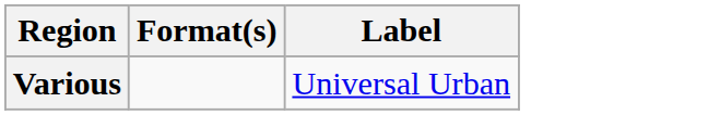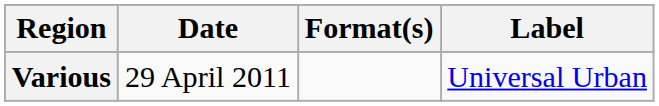+ column: Date | 29 April 2011
